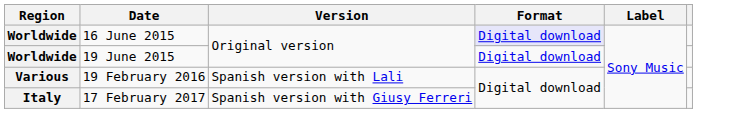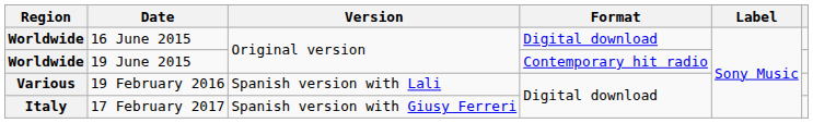16 June 2015 | Format: lavender background -> no background
19 June 2015 | Format: Digital download -> Contemporary hit radio
